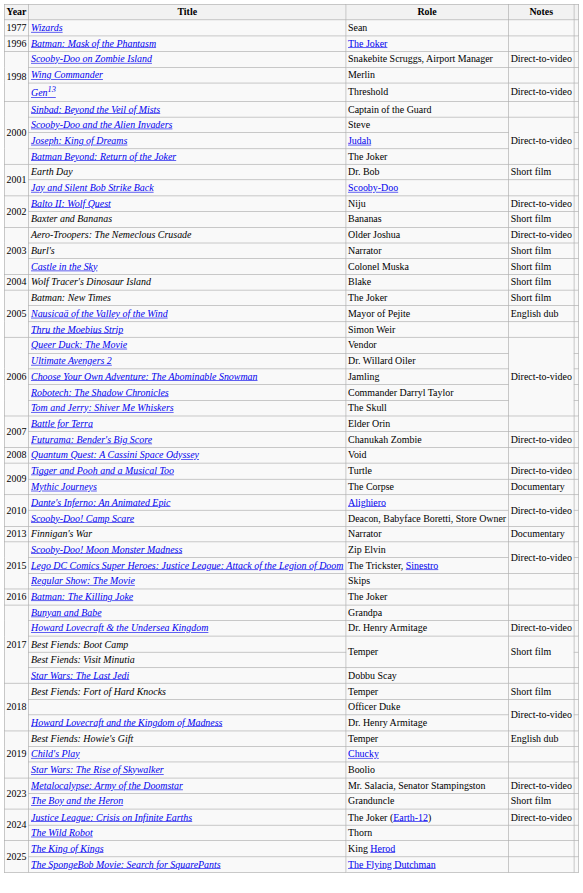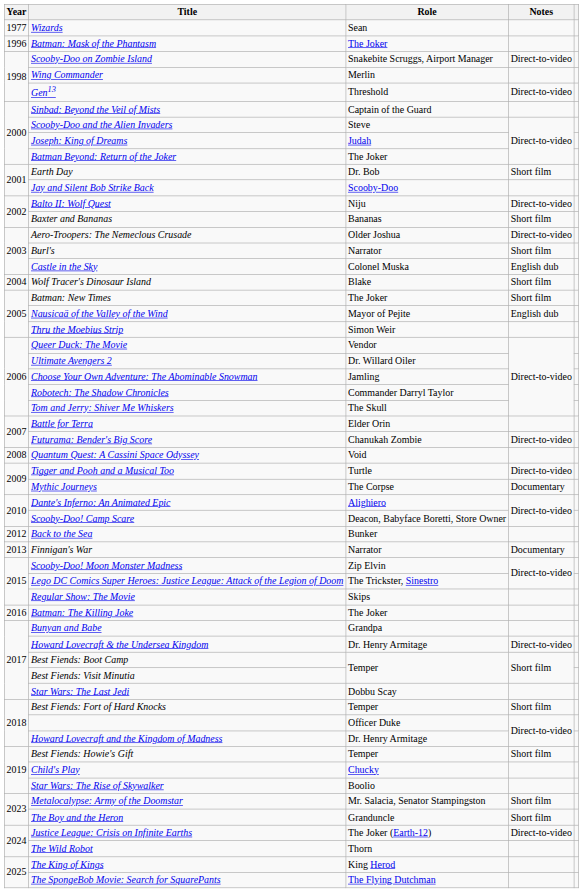Castle in the Sky | Notes: Short film -> English dub
+ row: 2012 | Back to the Sea | Bunker
Best Fiends: Howie's Gift | Notes: English dub -> Short film
Metalocalypse: Army of the Doomstar | Notes: Direct-to-video -> Short film
